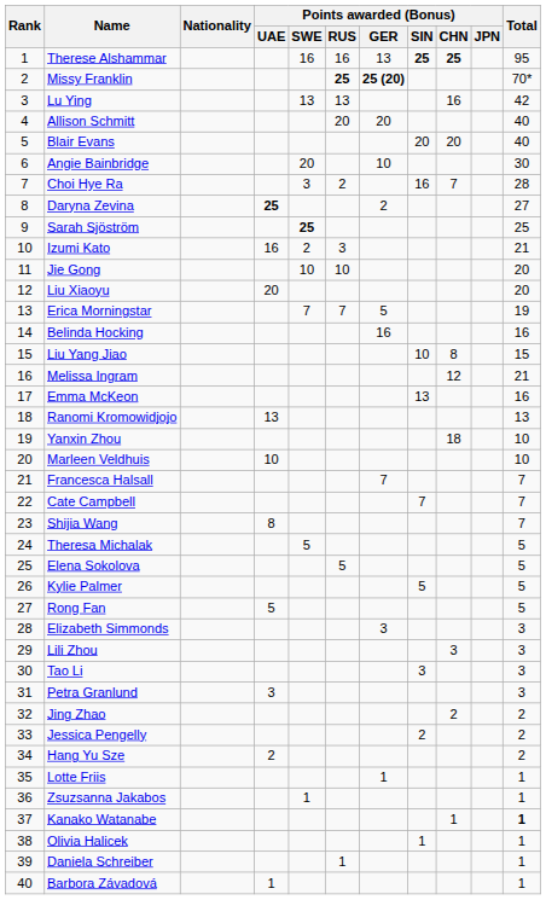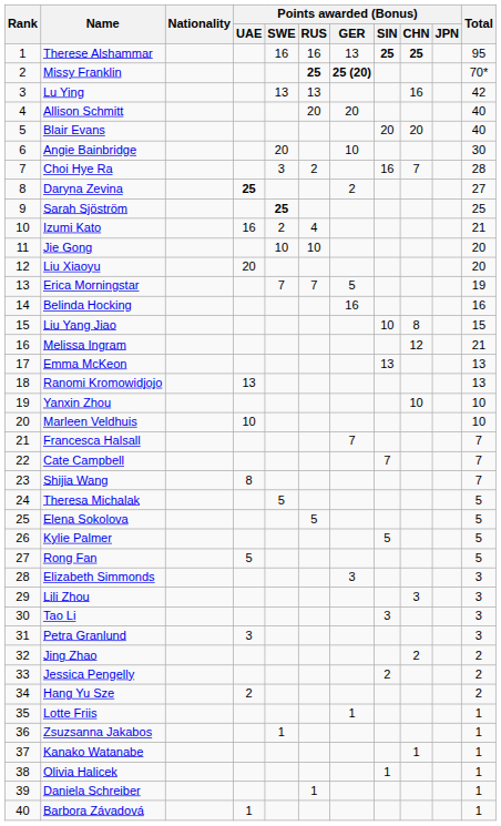Izumi Kato | Points awarded (Bonus) / RUS: 3 -> 4
Emma McKeon | Total: 16 -> 13
Yanxin Zhou | Points awarded (Bonus) / CHN: 18 -> 10
Kanako Watanabe | Total: bold -> normal
